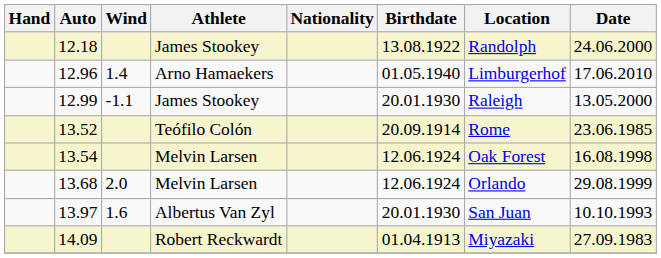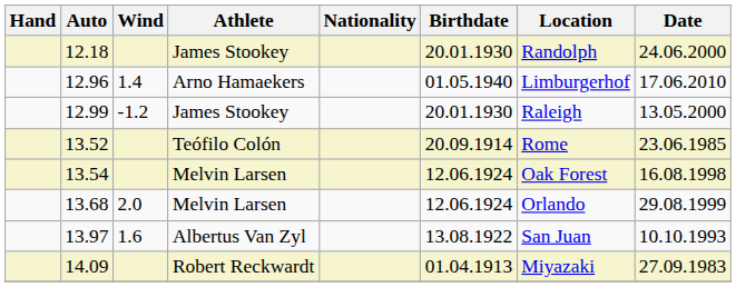12.18 | Birthdate: 13.08.1922 -> 20.01.1930
12.99 | Wind: -1.1 -> -1.2
13.97 | Birthdate: 20.01.1930 -> 13.08.1922
